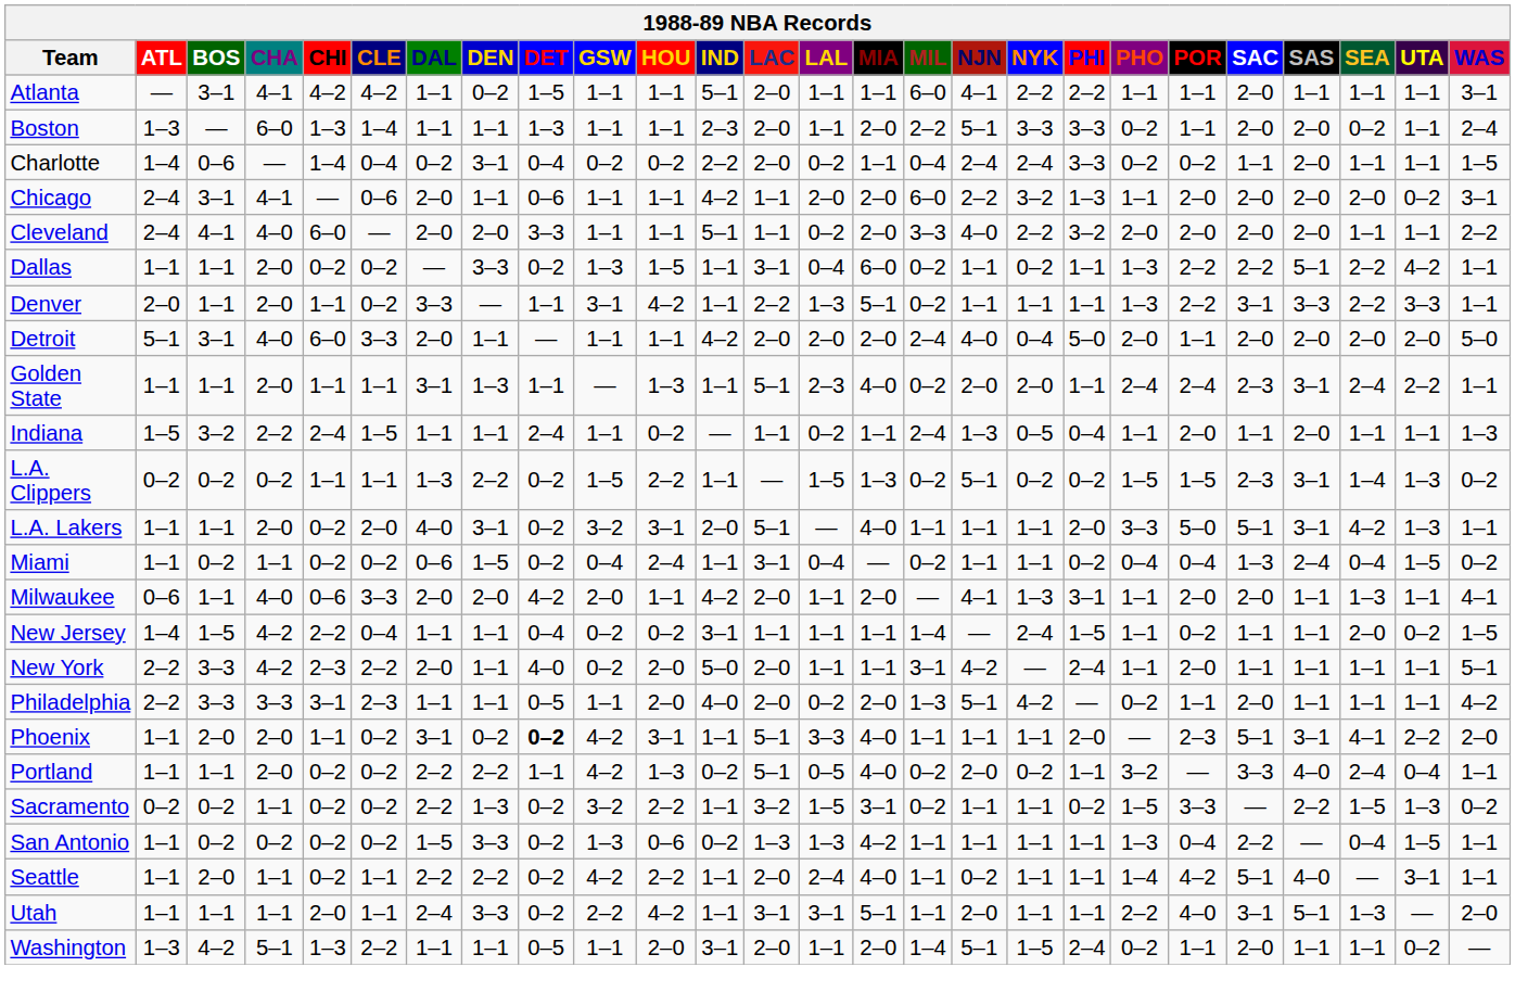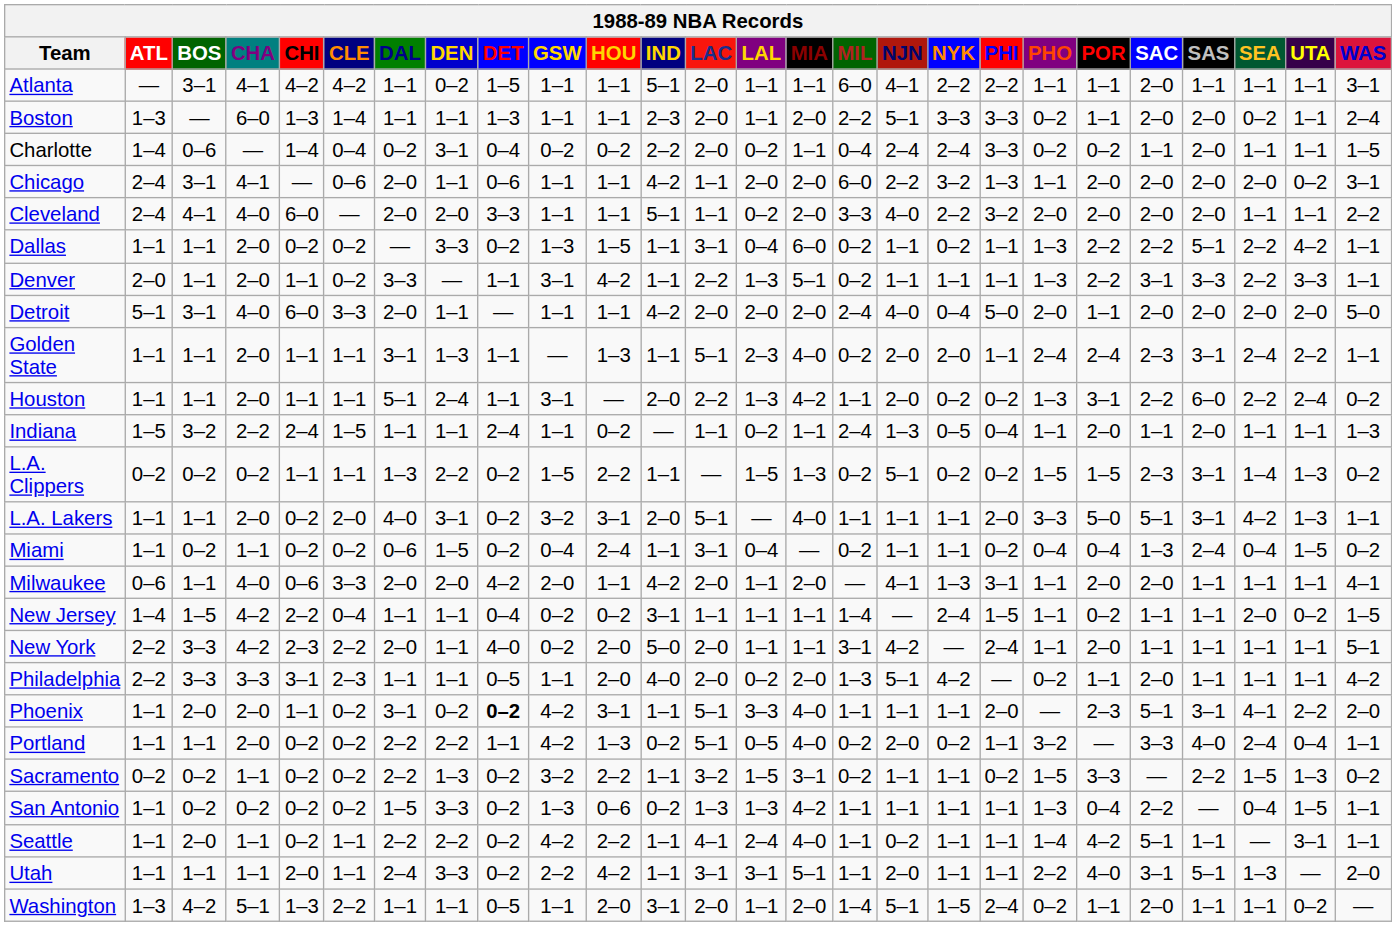+ row: Houston | 1–1 | 1–1 | 2–0 | 1–1 | 1–1 | 5–1 | 2–4 | 1–1 | 3–1 | — | 2–0 | 2–2 | 1–3 | 4–2 | 1–1 | 2–0 | 0–2 | 0–2 | 1–3 | 3–1 | 2–2 | 6–0 | 2–2 | 2–4 | 0–2
Milwaukee | SEA: 1–3 -> 1–1
Seattle | LAC: 2–0 -> 4–1
Seattle | SAS: 4–0 -> 1–1
